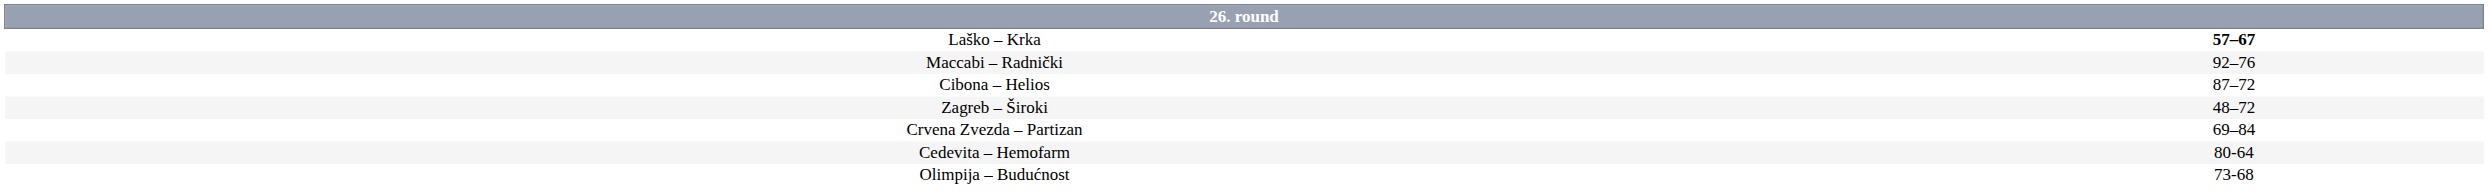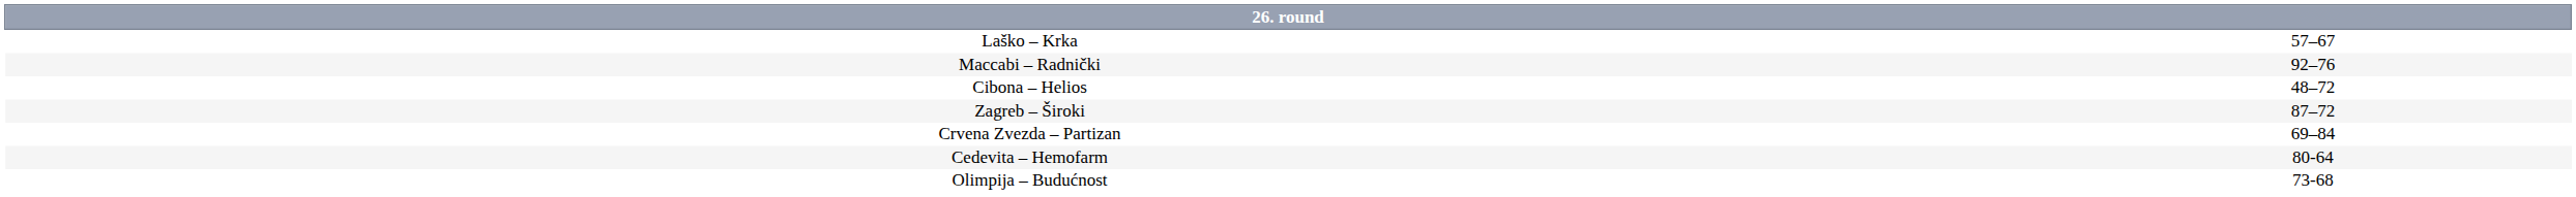Laško – Krka | column 2: bold -> normal
Cibona – Helios | column 2: 87–72 -> 48–72
Zagreb – Široki | column 2: 48–72 -> 87–72
